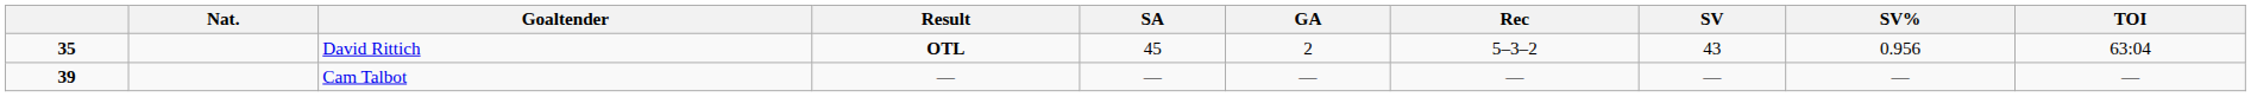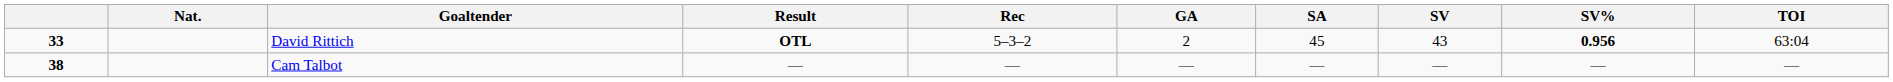columns swapped: Rec <-> SA
David Rittich | column 1: 35 -> 33
David Rittich | SV%: normal -> bold
Cam Talbot | column 1: 39 -> 38
